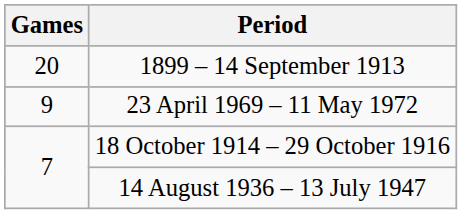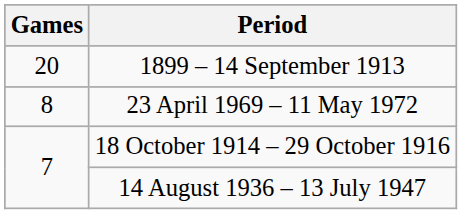23 April 1969 – 11 May 1972 | Games: 9 -> 8
